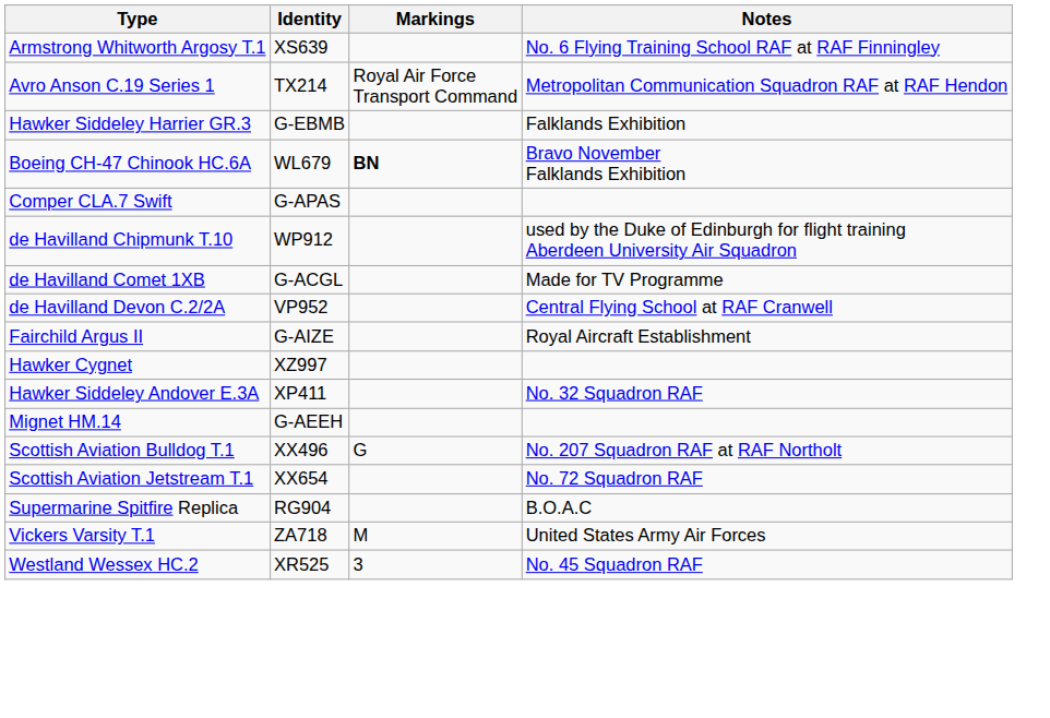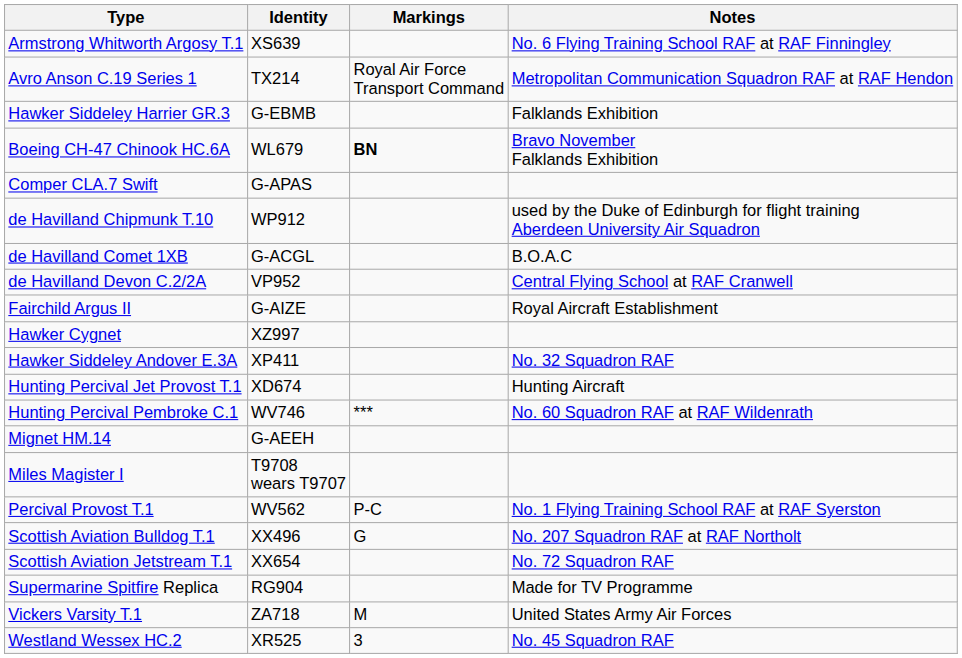de Havilland Comet 1XB | Notes: Made for TV Programme -> B.O.A.C
+ row: Hunting Percival Jet Provost T.1 | XD674 | Hunting Aircraft
+ row: Hunting Percival Pembroke C.1 | WV746 | *** | No. 60 Squadron RAF at RAF Wildenrath
+ row: Miles Magister I | T9708 wears T9707
+ row: Percival Provost T.1 | WV562 | P-C | No. 1 Flying Training School RAF at RAF Syerston
Supermarine Spitfire Replica | Notes: B.O.A.C -> Made for TV Programme
